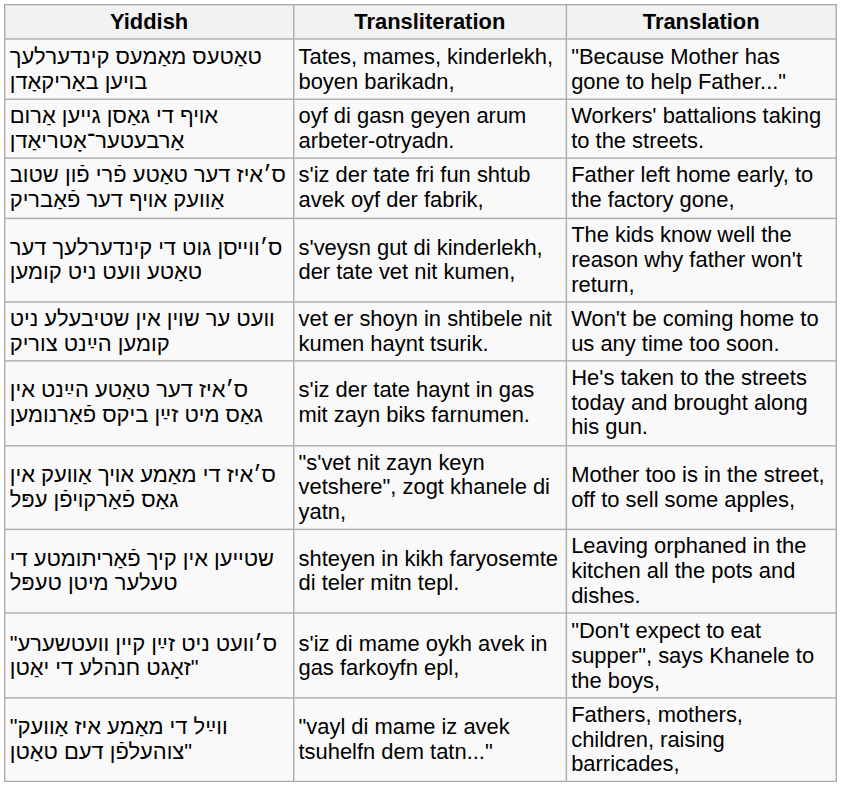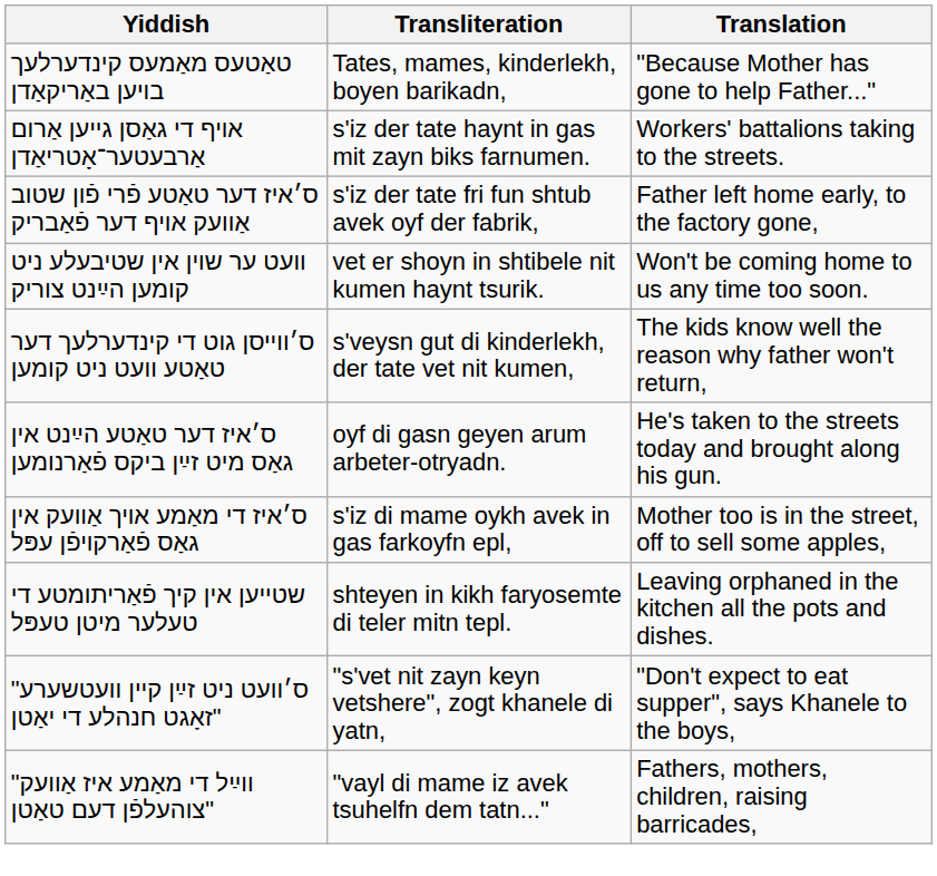אױף די גאַסן גײען אַרום אַרבעטער־אָטריאַדן | Transliteration: oyf di gasn geyen arum arbeter-otryadn. -> s'iz der tate haynt in gas mit zayn biks farnumen.
rows swapped: וועט ער שױן אין שטיבעלע ניט קומען הײַנט צוריק <-> ס׳ווײסן גוט די קינדערלעך דער טאַטע וועט ניט קומען
ס׳איז דער טאַטע הײַנט אין גאַס מיט זײַן ביקס פֿאַרנומען | Transliteration: s'iz der tate haynt in gas mit zayn biks farnumen. -> oyf di gasn geyen arum arbeter-otryadn.
ס׳איז די מאַמע אױך אַוועק אין גאַס פֿאַרקױפֿן עפּל | Transliteration: "s'vet nit zayn keyn vetshere", zogt khanele di yatn, -> s'iz di mame oykh avek in gas farkoyfn epl,
ס׳וועט ניט זײַן קײן וועטשערע" זאָגט חנהלע די יאַטן" | Transliteration: s'iz di mame oykh avek in gas farkoyfn epl, -> "s'vet nit zayn keyn vetshere", zogt khanele di yatn,
